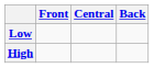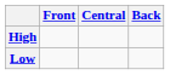rows swapped: High <-> Low
